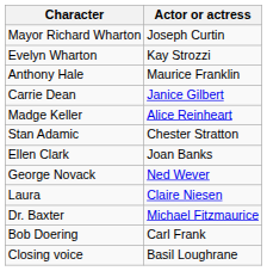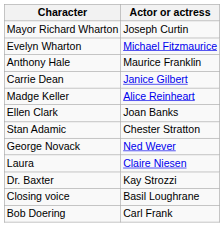Evelyn Wharton | Actor or actress: Kay Strozzi -> Michael Fitzmaurice
rows swapped: Stan Adamic <-> Ellen Clark
Dr. Baxter | Actor or actress: Michael Fitzmaurice -> Kay Strozzi
rows swapped: Bob Doering <-> Closing voice
